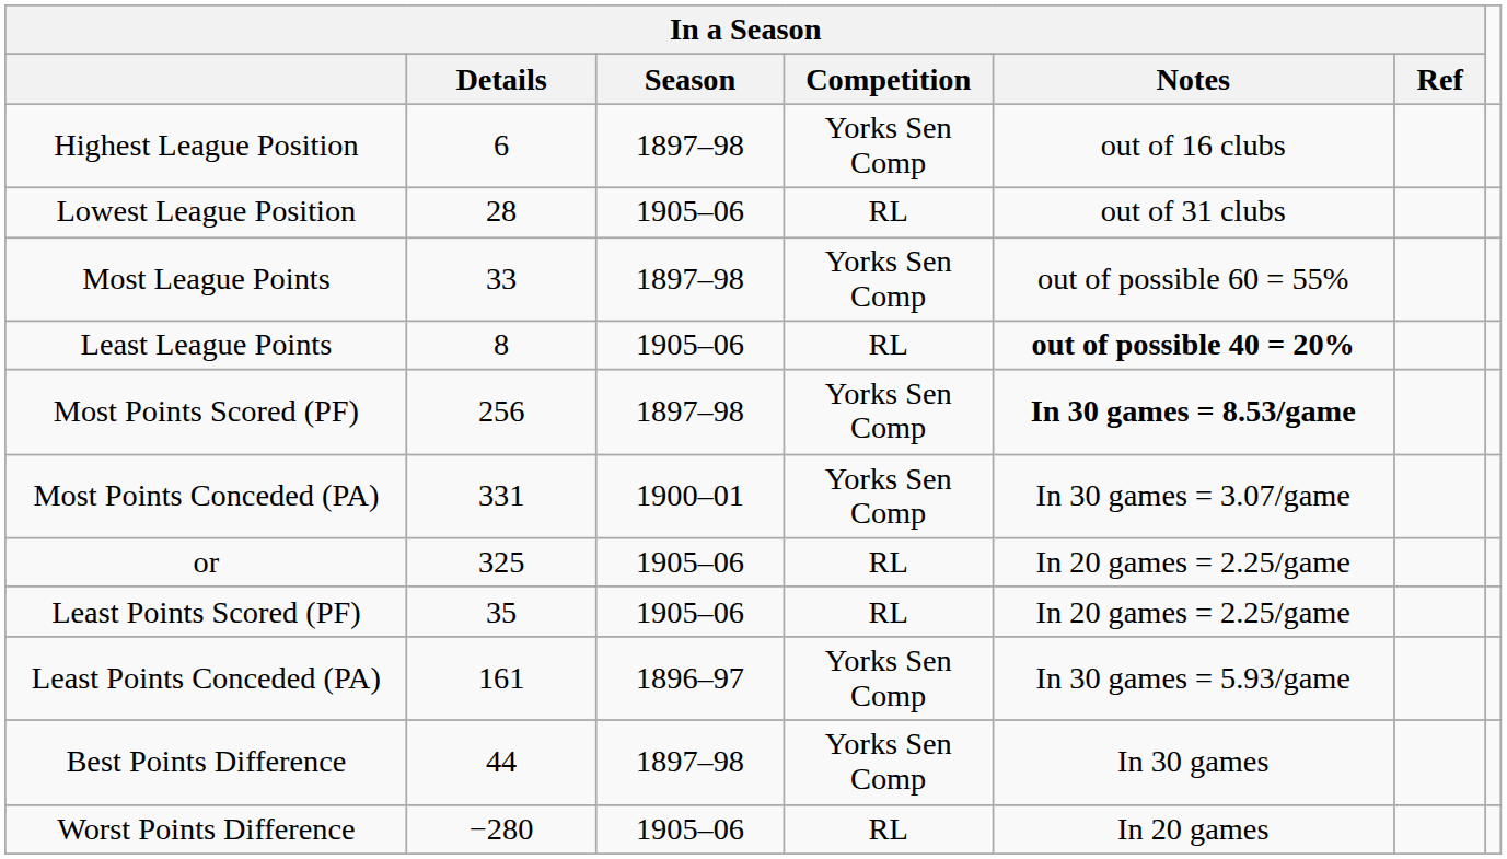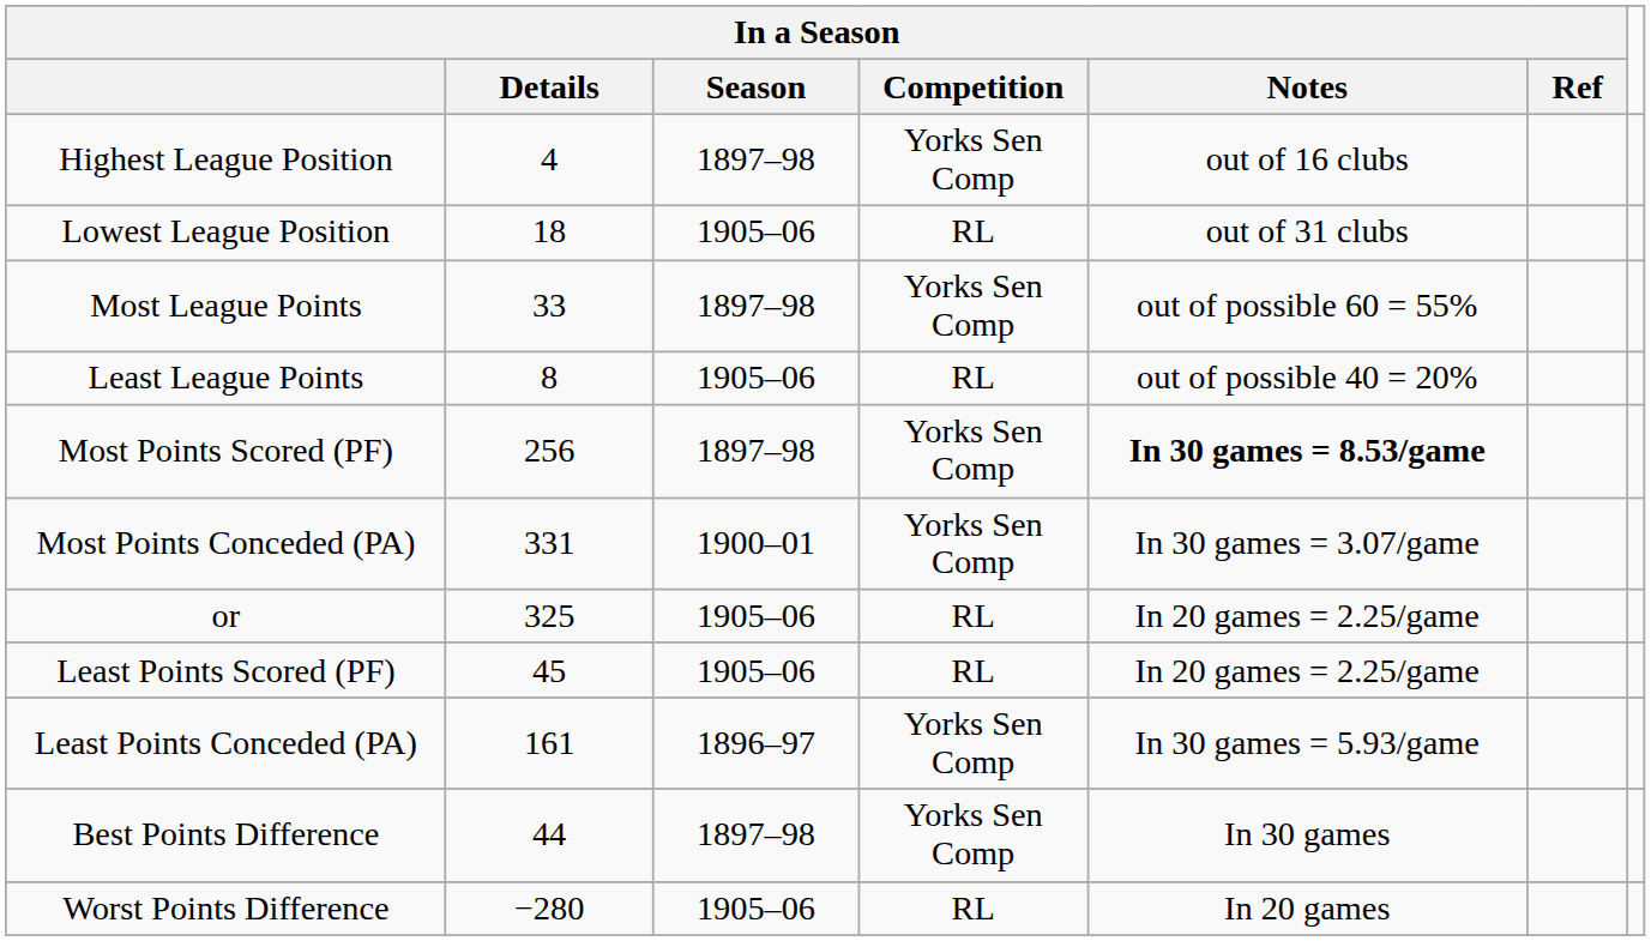Highest League Position | In a Season / Details: 6 -> 4
Lowest League Position | In a Season / Details: 28 -> 18
Least League Points | In a Season / Notes: bold -> normal
Least Points Scored (PF) | In a Season / Details: 35 -> 45
